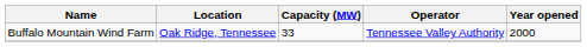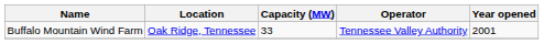Buffalo Mountain Wind Farm | Year opened: 2000 -> 2001
